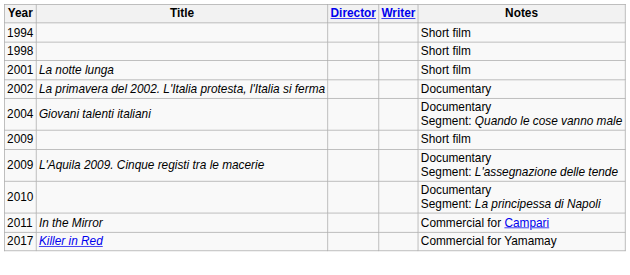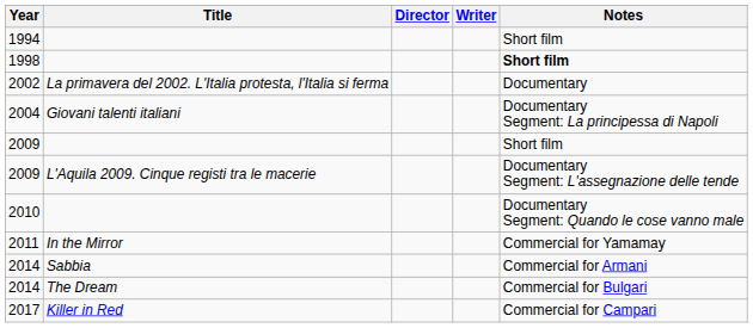1998 | Notes: normal -> bold
- row: 2001 | La notte lunga | Short film
2004 | Notes: Documentary Segment: Quando le cose vanno male -> Documentary Segment: La principessa di Napoli
2010 | Notes: Documentary Segment: La principessa di Napoli -> Documentary Segment: Quando le cose vanno male
2011 | Notes: Commercial for Campari -> Commercial for Yamamay
+ row: 2014 | Sabbia | Commercial for Armani
+ row: 2014 | The Dream | Commercial for Bulgari
2017 | Notes: Commercial for Yamamay -> Commercial for Campari
